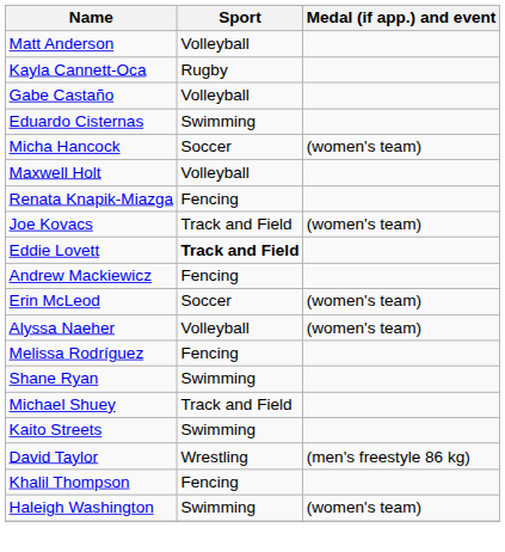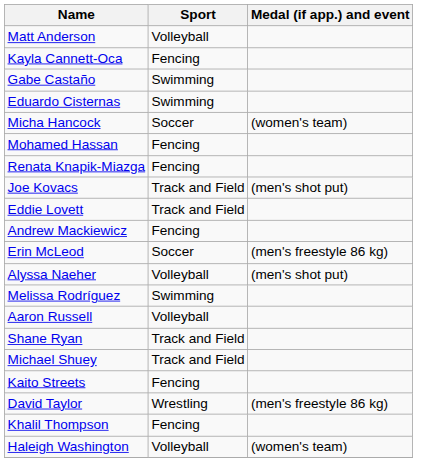Kayla Cannett-Oca | Sport: Rugby -> Fencing
Gabe Castaño | Sport: Volleyball -> Swimming
+ row: Mohamed Hassan | Fencing
- row: Maxwell Holt | Volleyball
Joe Kovacs | Medal (if app.) and event: (women's team) -> (men's shot put)
Eddie Lovett | Sport: bold -> normal
Erin McLeod | Medal (if app.) and event: (women's team) -> (men's freestyle 86 kg)
Alyssa Naeher | Medal (if app.) and event: (women's team) -> (men's shot put)
Melissa Rodríguez | Sport: Fencing -> Swimming
+ row: Aaron Russell | Volleyball
Shane Ryan | Sport: Swimming -> Track and Field
Kaito Streets | Sport: Swimming -> Fencing
Haleigh Washington | Sport: Swimming -> Volleyball
